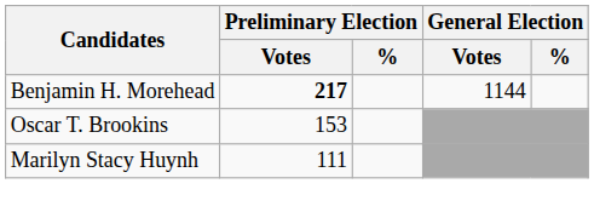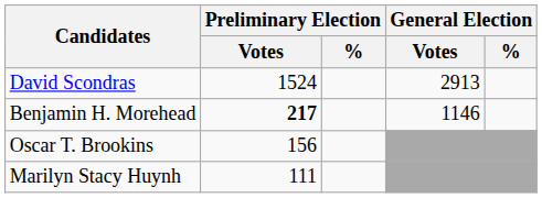+ row: David Scondras | 1524 | 2913
Benjamin H. Morehead | General Election / Votes: 1144 -> 1146
Oscar T. Brookins | Preliminary Election / Votes: 153 -> 156
